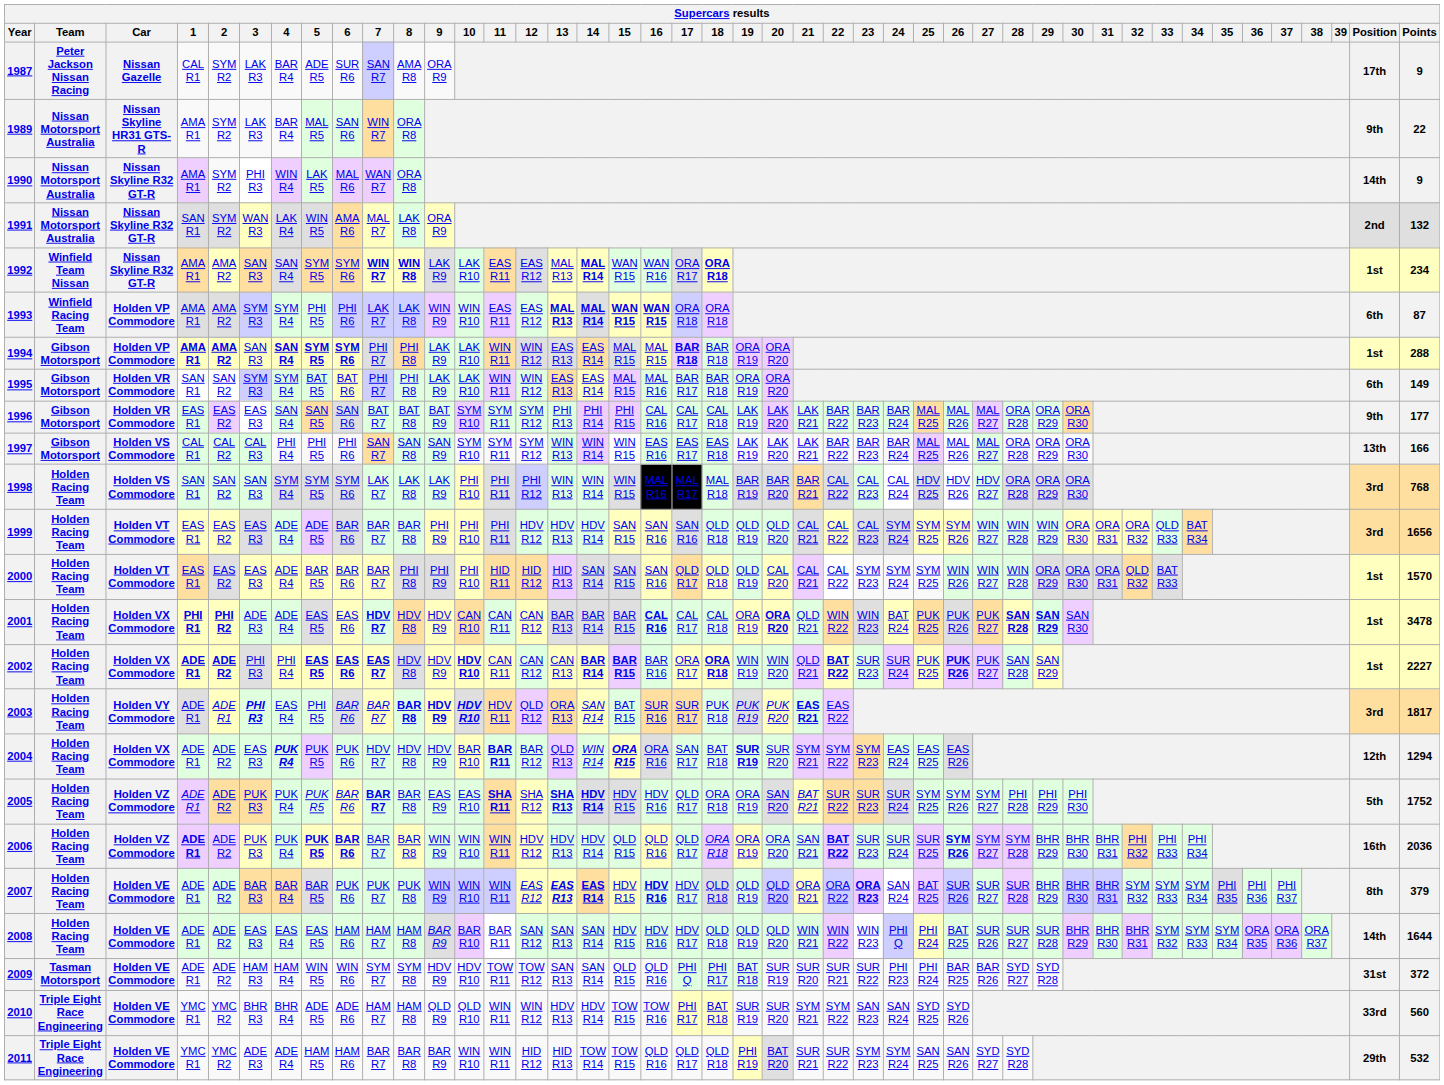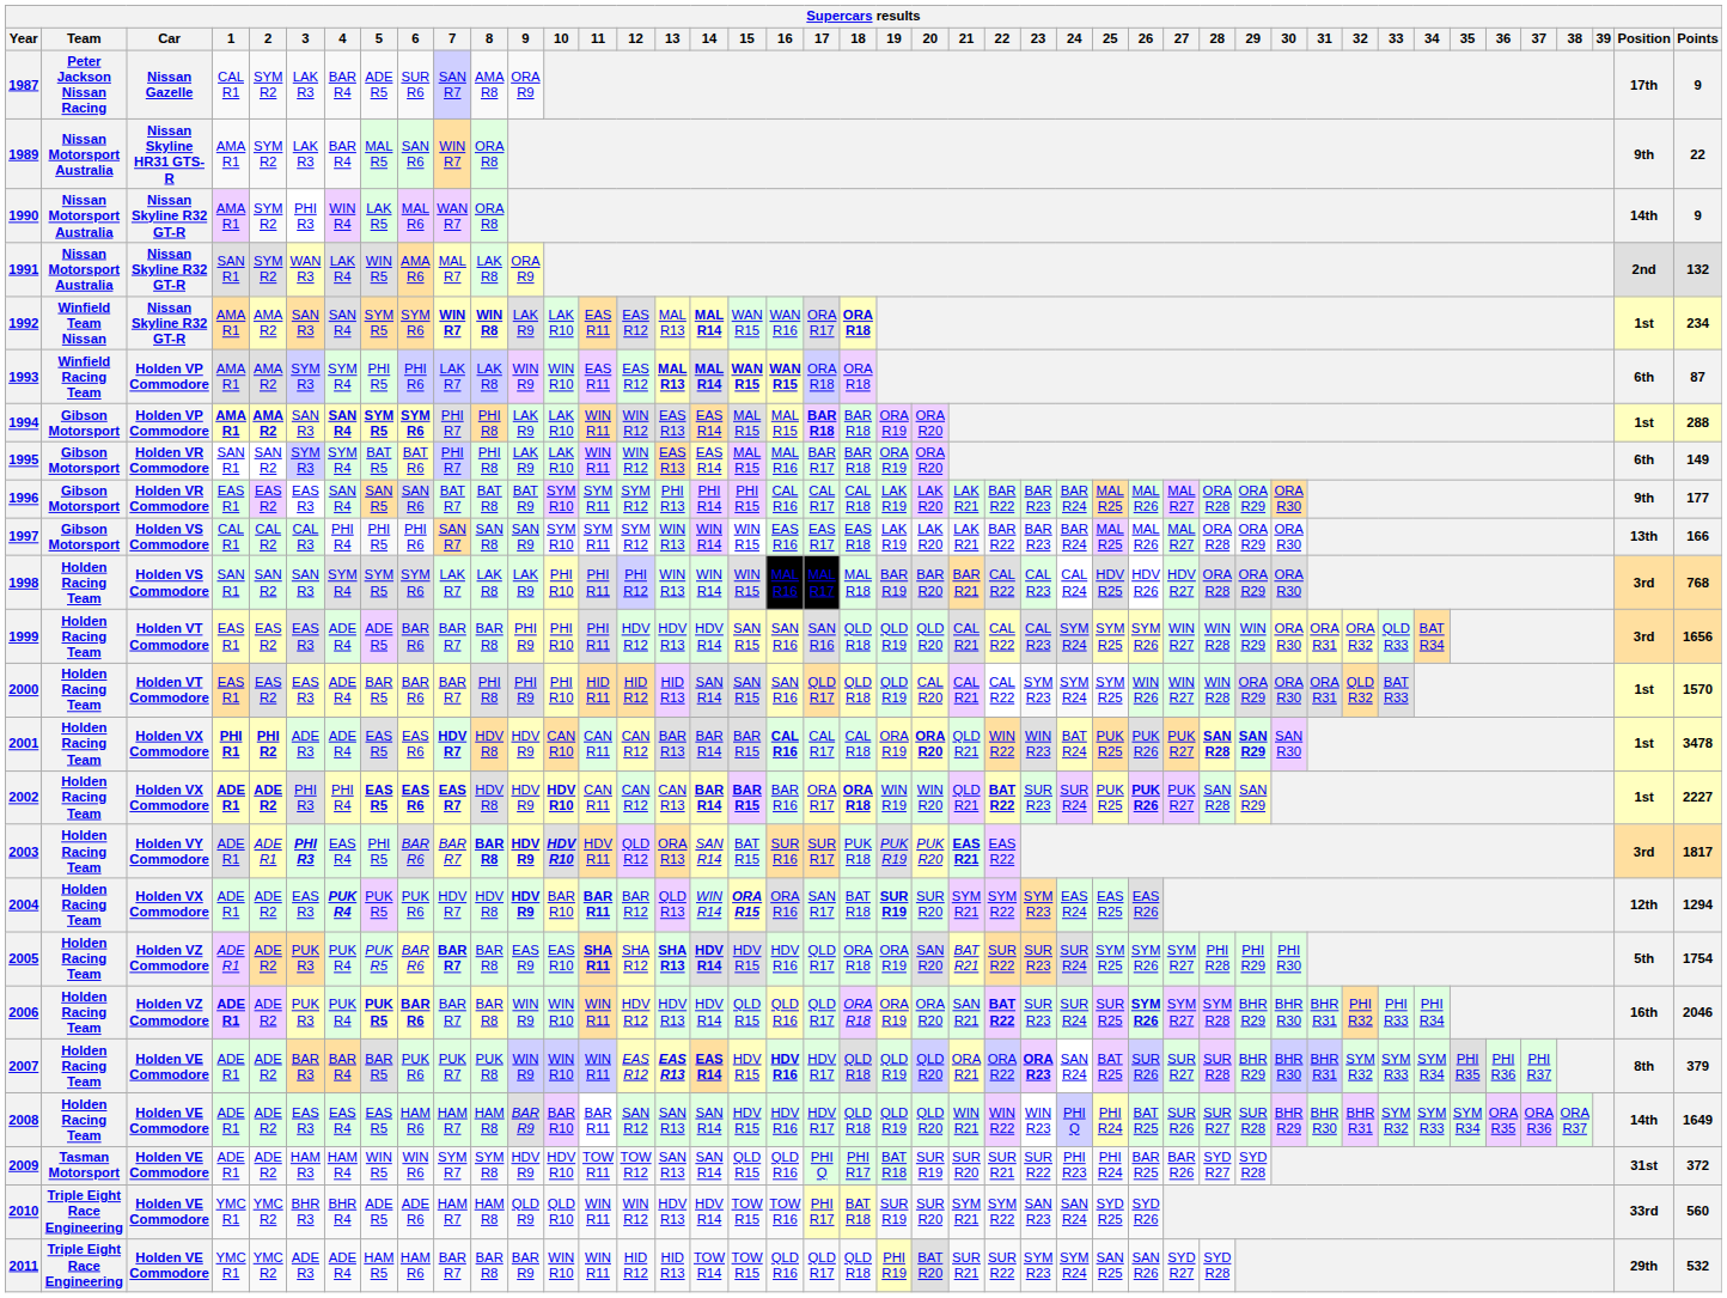2004 | 9: normal -> bold
2005 | Points: 1752 -> 1754
2006 | Points: 2036 -> 2046
2008 | Points: 1644 -> 1649
